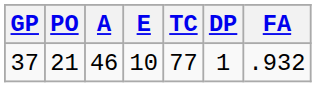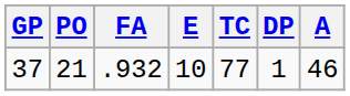columns swapped: A <-> FA
